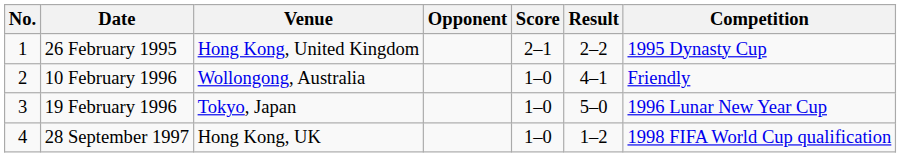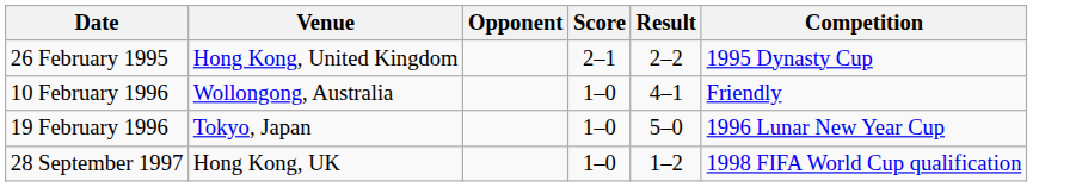- column: No. | 1 | 2 | 3 | 4
